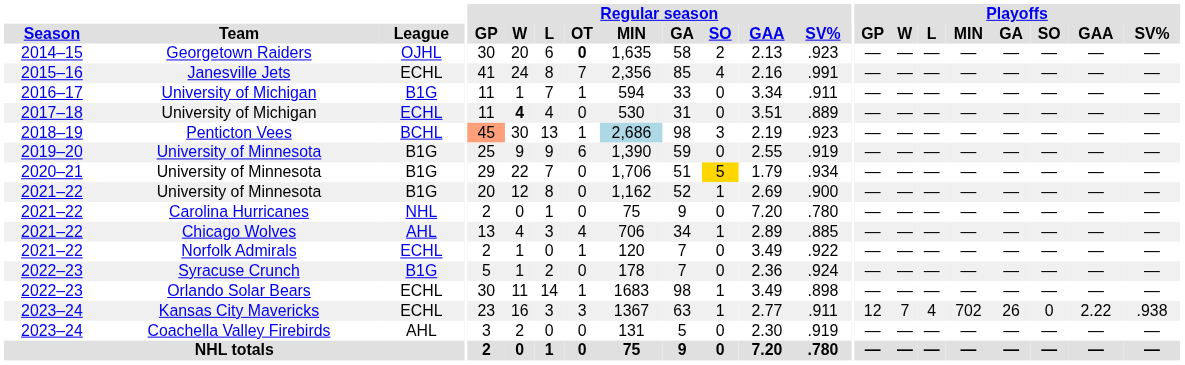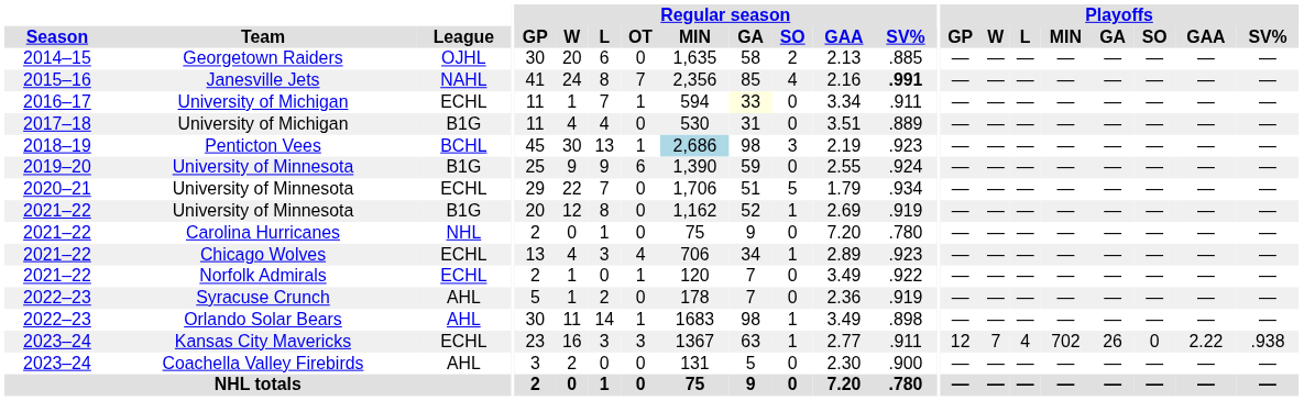Georgetown Raiders | Regular season / OT: bold -> normal
Georgetown Raiders | Regular season / SV%: .923 -> .885
Janesville Jets | League: ECHL -> NAHL
Janesville Jets | Regular season / SV%: normal -> bold
2016–17 / University of Michigan | League: B1G -> ECHL
2016–17 / University of Michigan | Regular season / GA: no background -> lightyellow background
2017–18 / University of Michigan | League: ECHL -> B1G
2017–18 / University of Michigan | Regular season / W: bold -> normal
Penticton Vees | Regular season / GP: lightsalmon background -> no background
2019–20 / University of Minnesota | Regular season / SV%: .919 -> .924
2020–21 / University of Minnesota | League: B1G -> ECHL
2020–21 / University of Minnesota | Regular season / SO: gold background -> no background
2021–22 / University of Minnesota | Regular season / SV%: .900 -> .919
Chicago Wolves | League: AHL -> ECHL
Chicago Wolves | Regular season / SV%: .885 -> .923
Syracuse Crunch | League: B1G -> AHL
Syracuse Crunch | Regular season / SV%: .924 -> .919
Orlando Solar Bears | League: ECHL -> AHL
Coachella Valley Firebirds | Regular season / SV%: .919 -> .900
